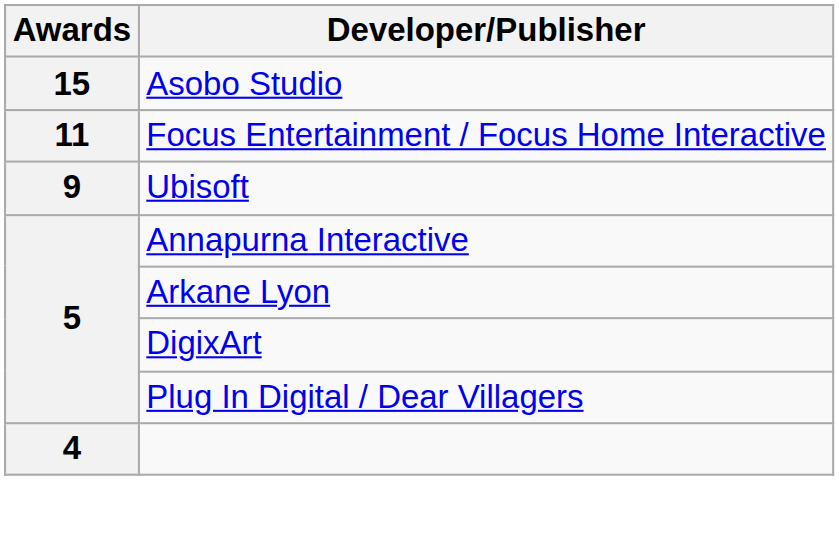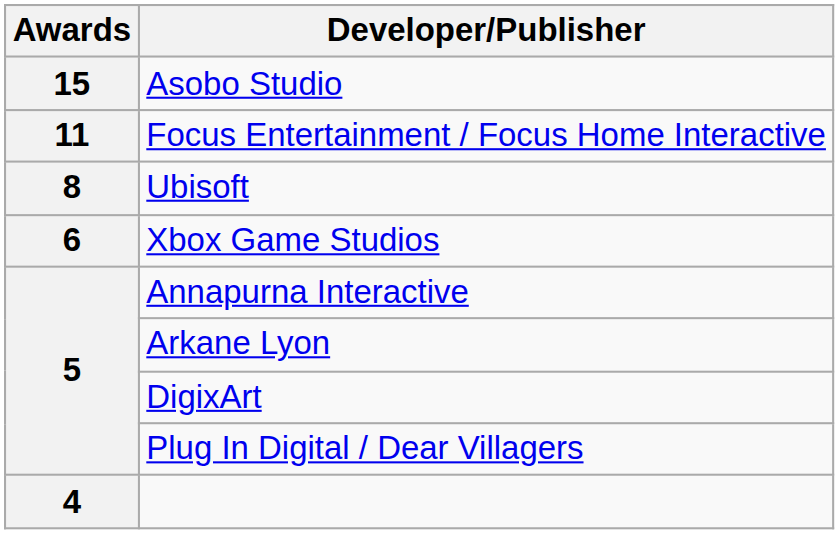Ubisoft | Awards: 9 -> 8
+ row: 6 | Xbox Game Studios
